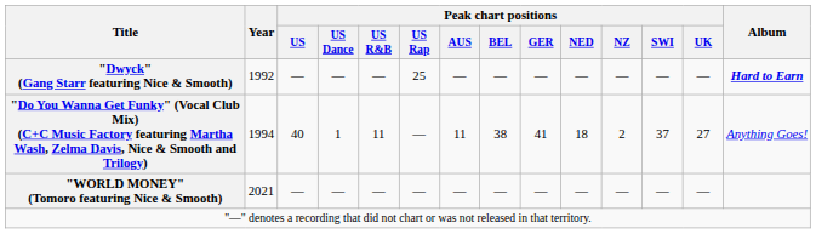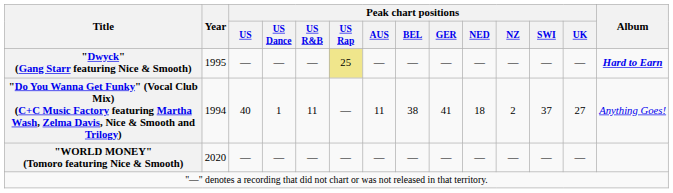"Dwyck" (Gang Starr featuring Nice & Smooth) | Year: 1992 -> 1995
"Dwyck" (Gang Starr featuring Nice & Smooth) | Peak chart positions / US Rap: no background -> khaki background
"WORLD MONEY" (Tomoro featuring Nice & Smooth) | Year: 2021 -> 2020
